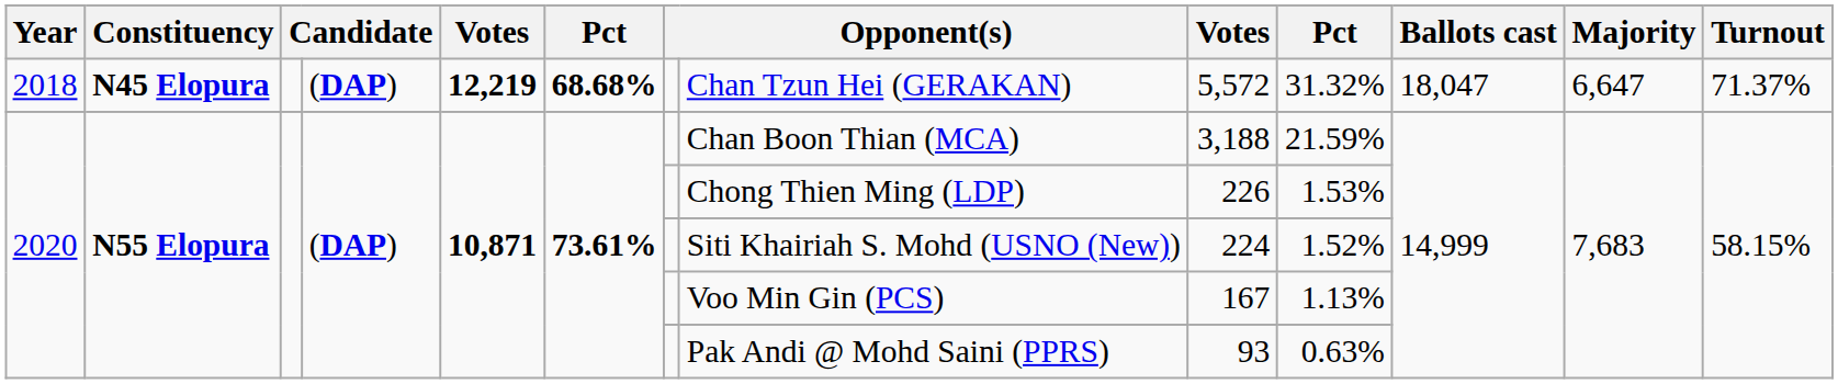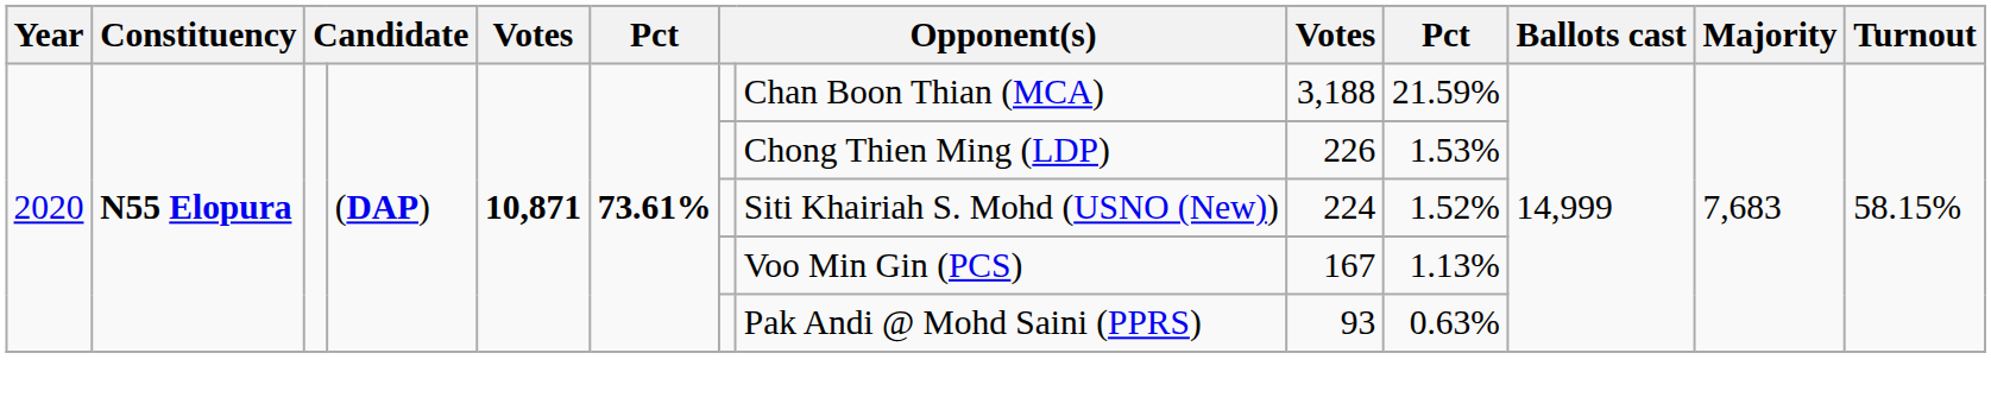- row: 2018 | N45 Elopura | (DAP) | 12,219 | 68.68% | Chan Tzun Hei (GERAKAN) | 5,572 | 31.32% | 18,047 | 6,647 | 71.37%
